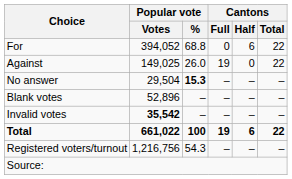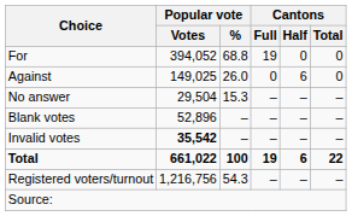For | Cantons / Full: 0 -> 19
For | Cantons / Half: 6 -> 0
For | Cantons / Total: 22 -> 0
Against | Cantons / Full: 19 -> 0
Against | Cantons / Half: 0 -> 6
Against | Cantons / Total: 22 -> 0
No answer | Popular vote / %: bold -> normal
